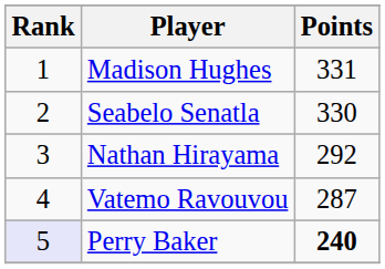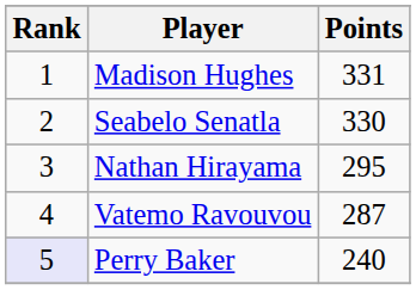Nathan Hirayama | Points: 292 -> 295
Perry Baker | Points: bold -> normal
